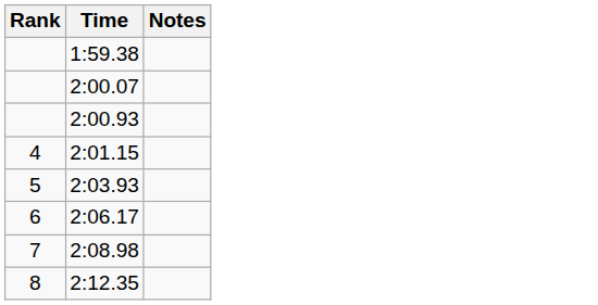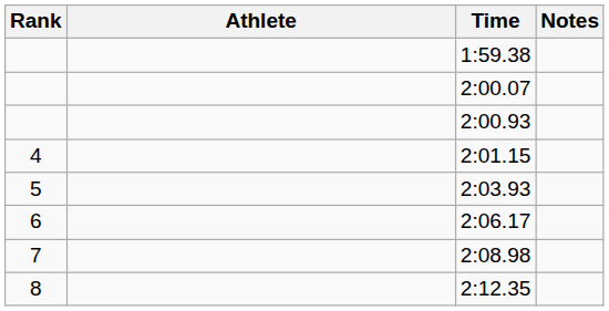+ column: Athlete
